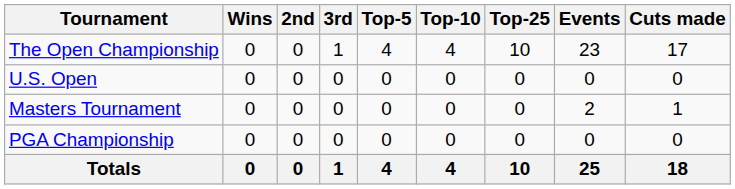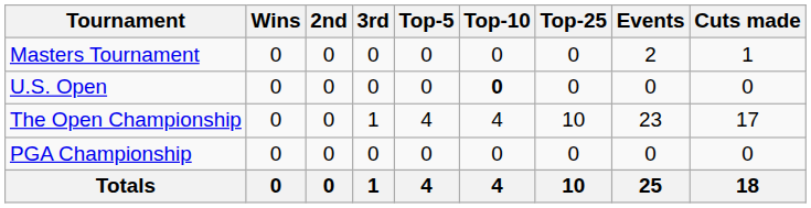rows swapped: Masters Tournament <-> The Open Championship
U.S. Open | Top-10: normal -> bold
